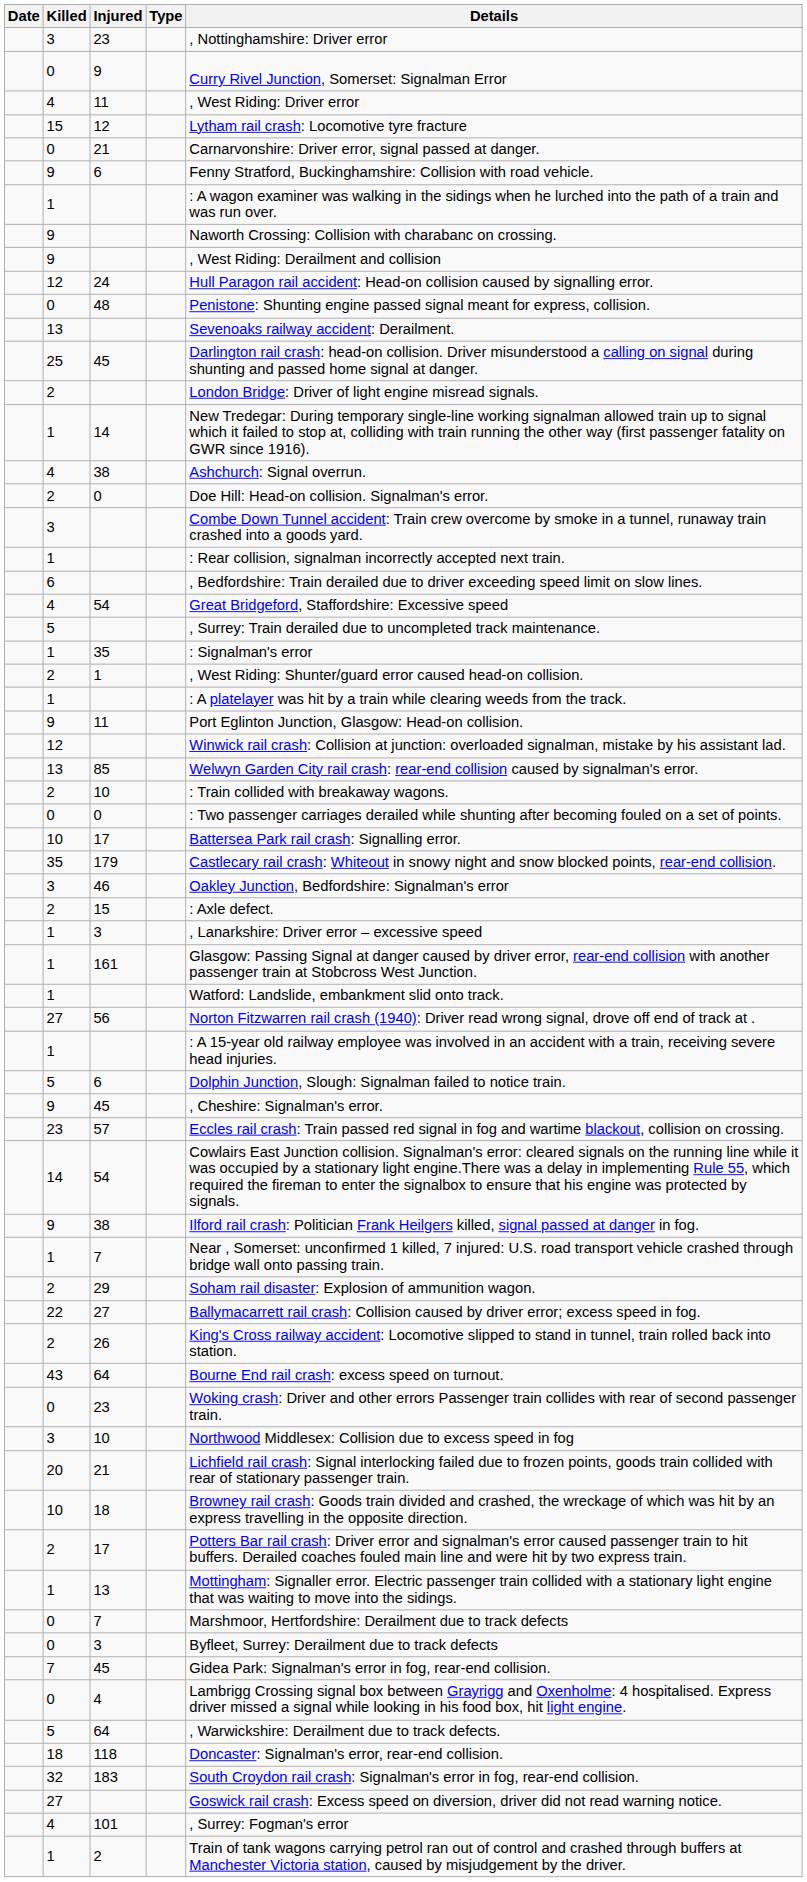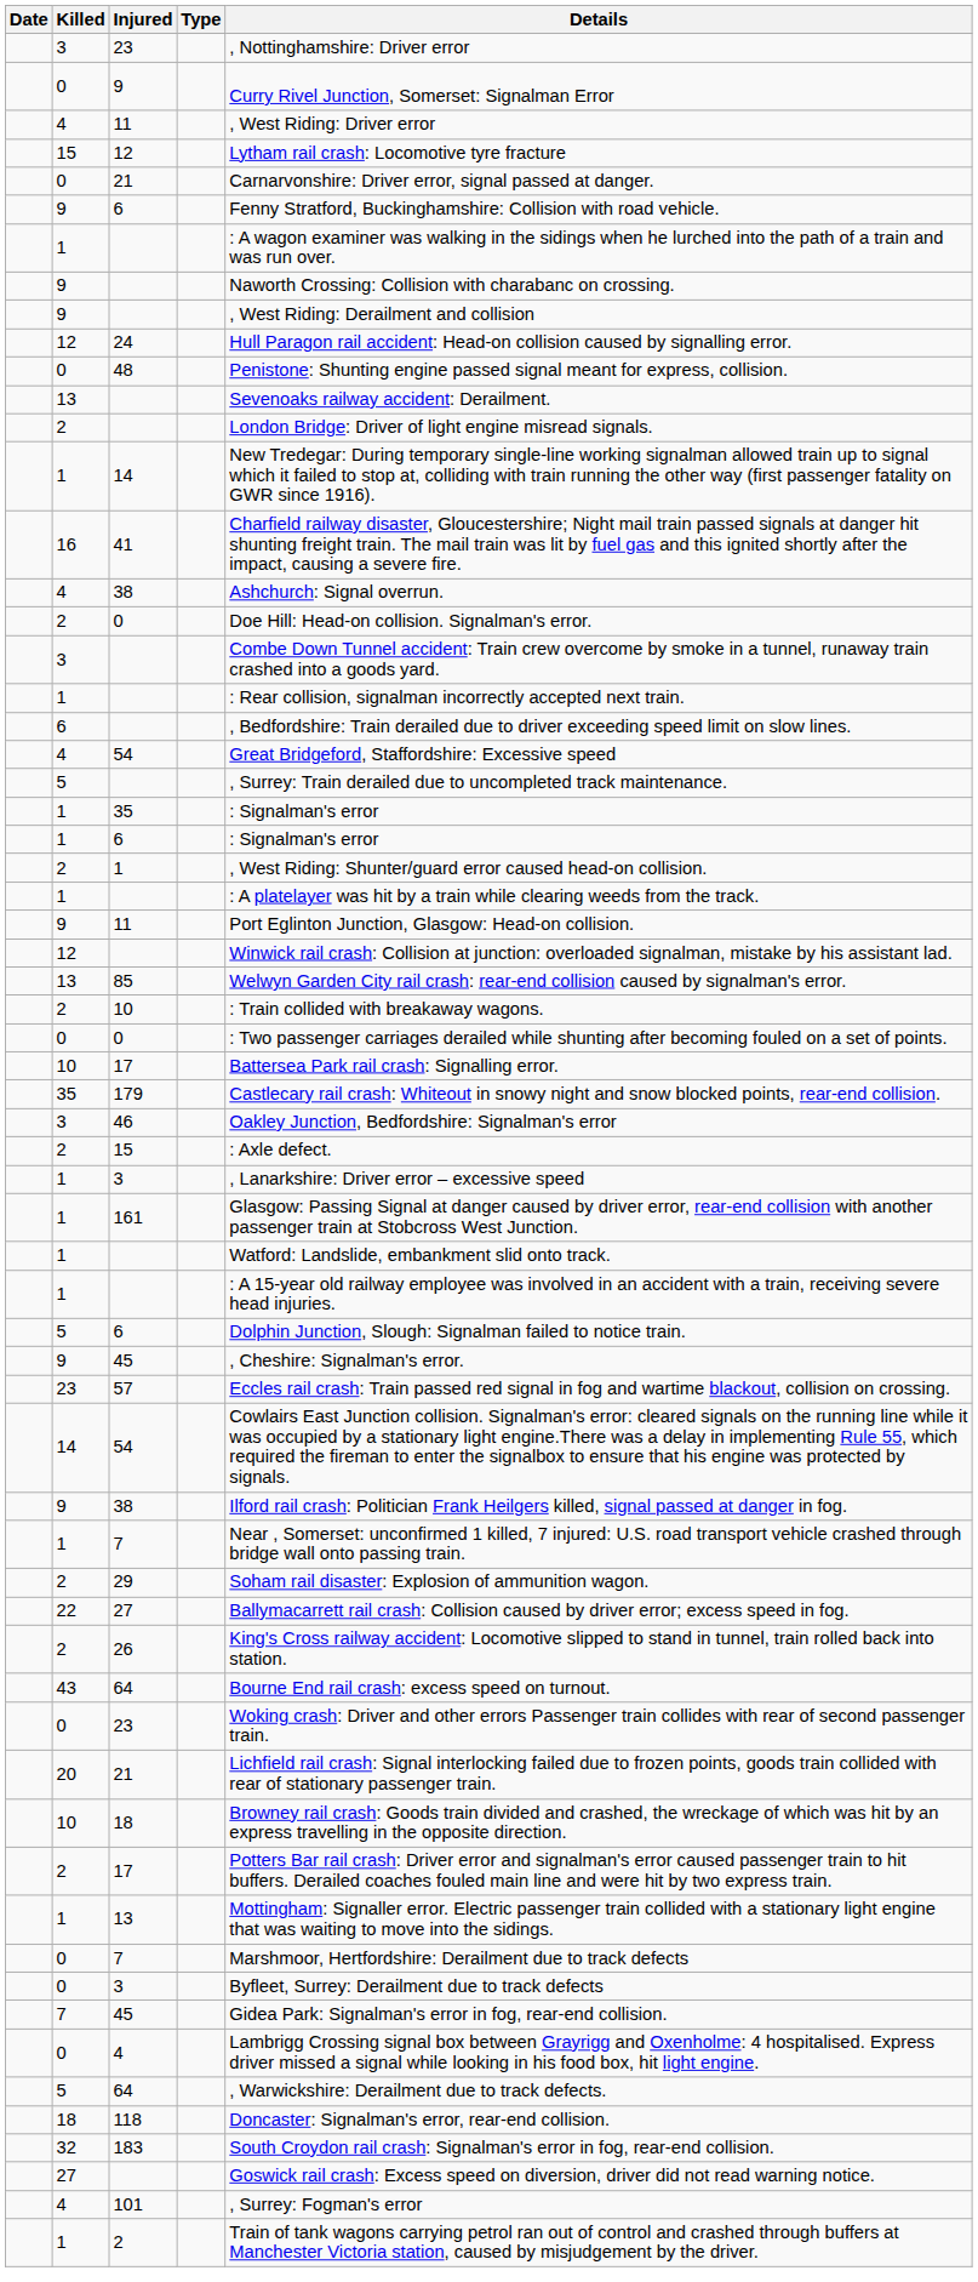- row: 25 | 45 | Darlington rail crash: head-on collision. Driver misunderstood a calling on signal during shunting and passed home signal at danger.
+ row: 16 | 41 | Charfield railway disaster, Gloucestershire; Night mail train passed signals at danger hit shunting freight train. The mail train was lit by fuel gas and this ignited shortly after the impact, causing a severe fire.
+ row: 1 | 6 | : Signalman's error
- row: 27 | 56 | Norton Fitzwarren rail crash (1940): Driver read wrong signal, drove off end of track at .
- row: 3 | 10 | Northwood Middlesex: Collision due to excess speed in fog
